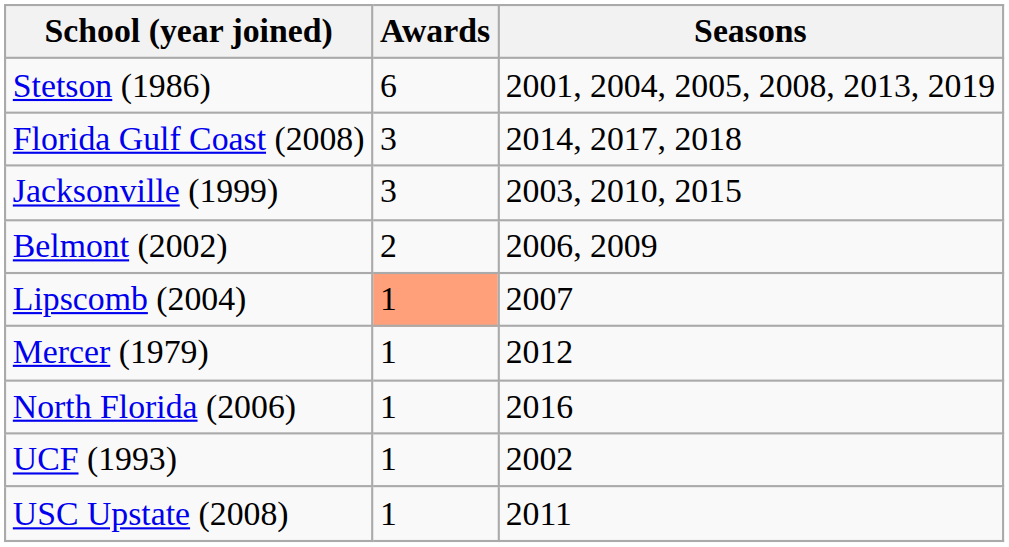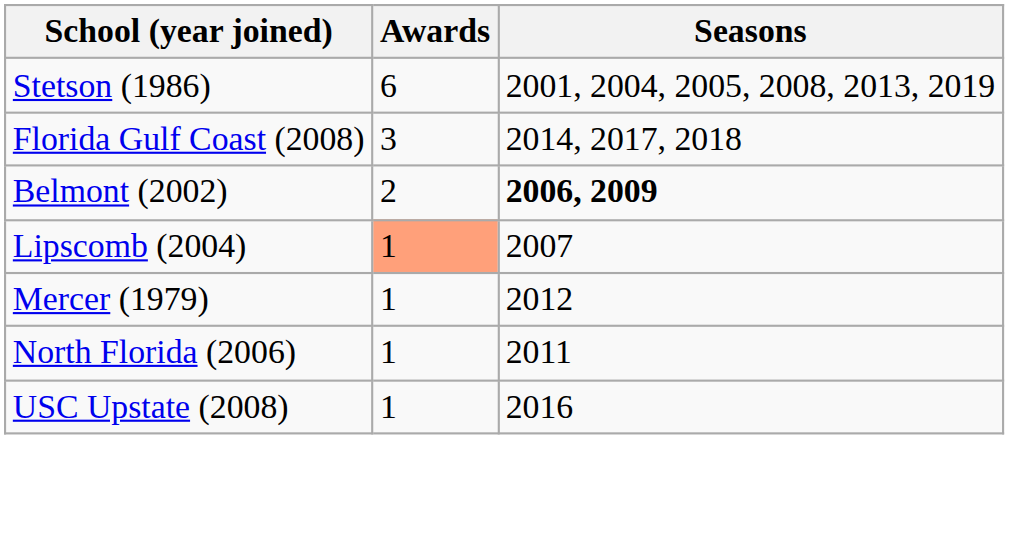- row: Jacksonville (1999) | 3 | 2003, 2010, 2015
Belmont (2002) | Seasons: normal -> bold
North Florida (2006) | Seasons: 2016 -> 2011
- row: UCF (1993) | 1 | 2002
USC Upstate (2008) | Seasons: 2011 -> 2016
